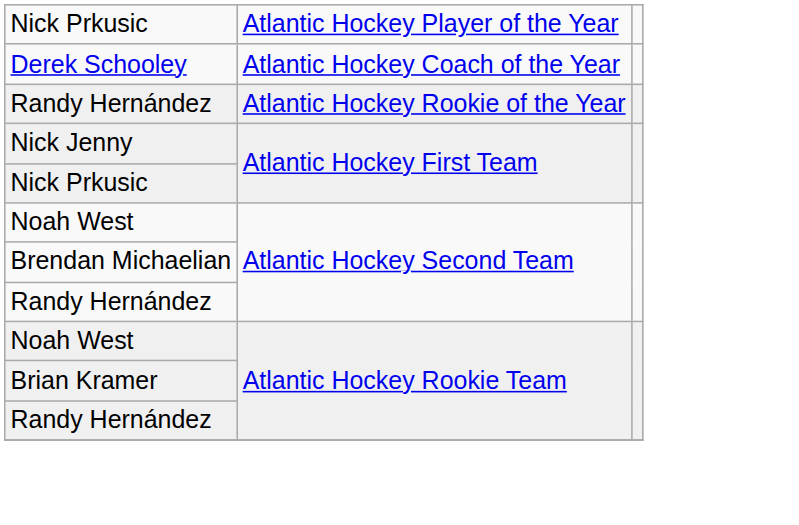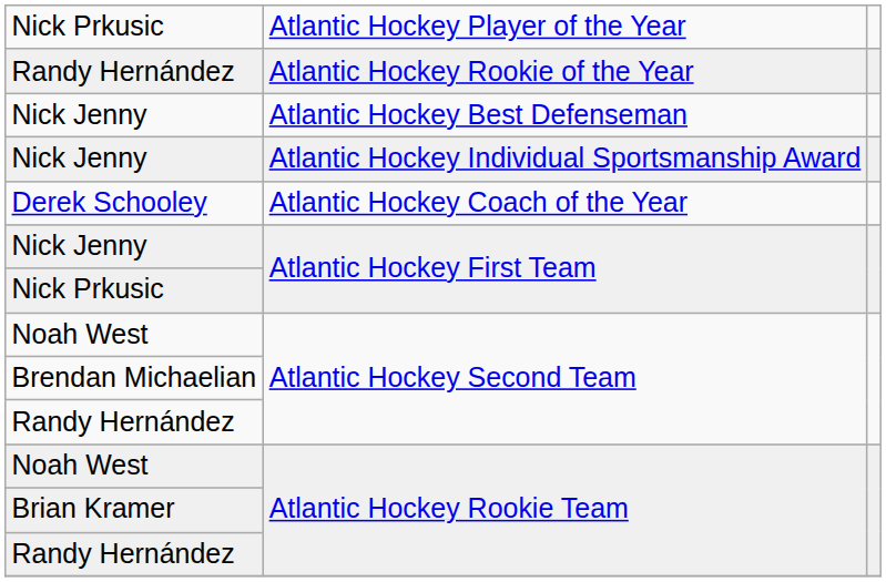rows swapped: Randy Hernández / Atlantic Hockey Rookie of the Year <-> Derek Schooley
+ row: Nick Jenny | Atlantic Hockey Best Defenseman
+ row: Nick Jenny | Atlantic Hockey Individual Sportsmanship Award
